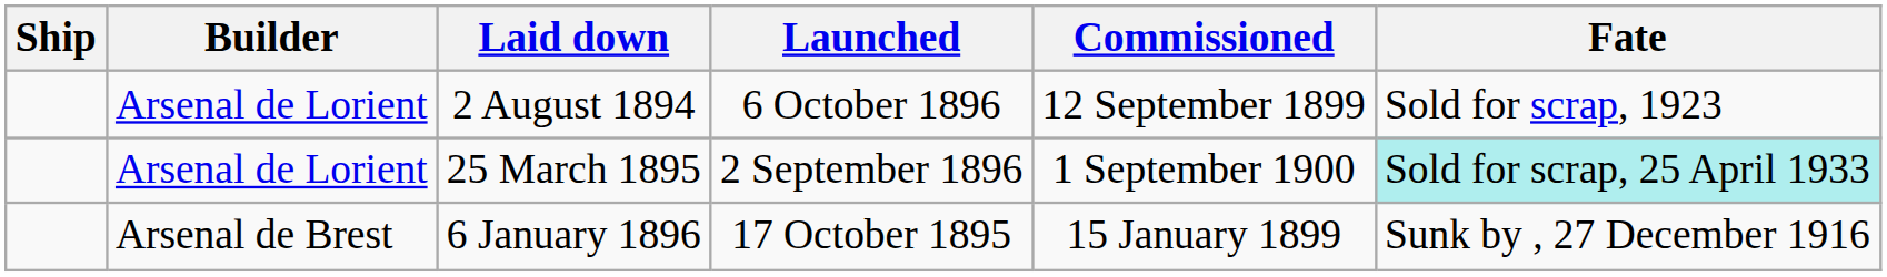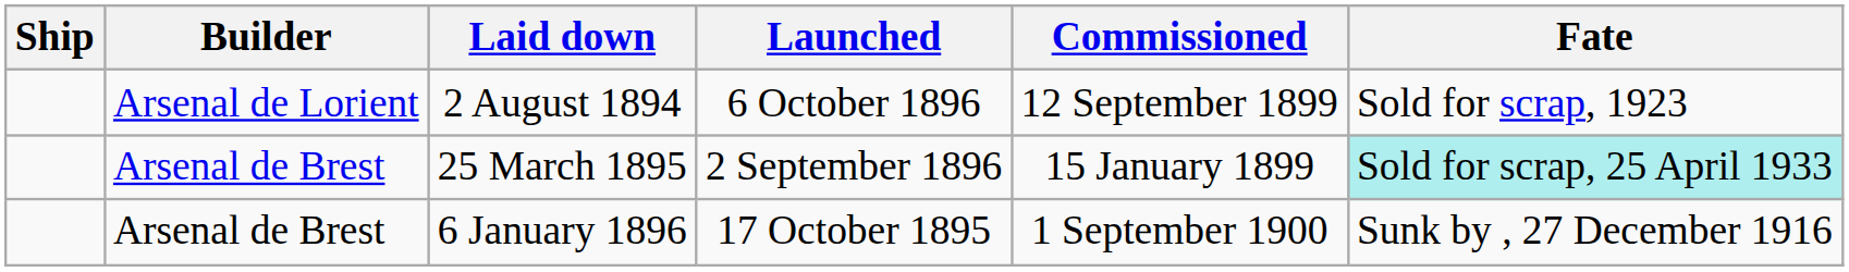25 March 1895 | Builder: Arsenal de Lorient -> Arsenal de Brest
25 March 1895 | Commissioned: 1 September 1900 -> 15 January 1899
6 January 1896 | Commissioned: 15 January 1899 -> 1 September 1900
